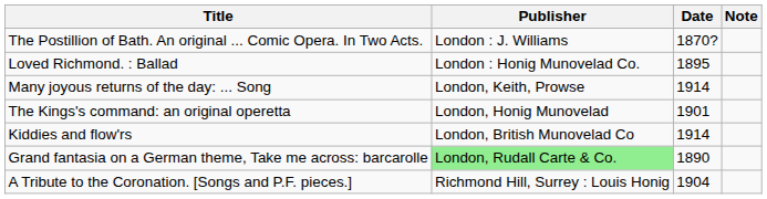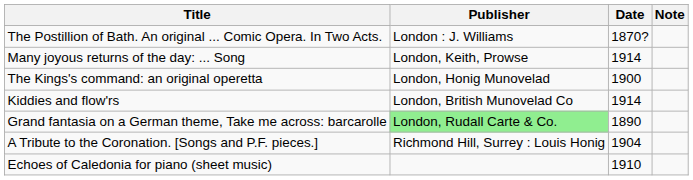- row: Loved Richmond. : Ballad | London : Honig Munovelad Co. | 1895
The Kings's command: an original operetta | Date: 1901 -> 1900
+ row: Echoes of Caledonia for piano (sheet music) | 1910
